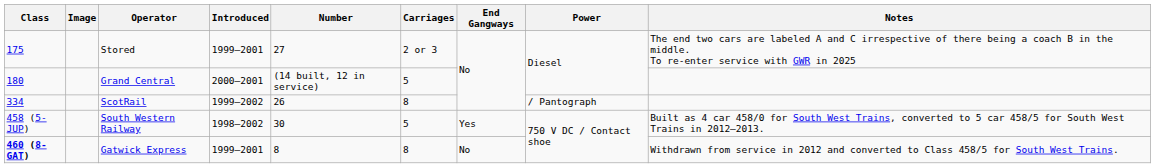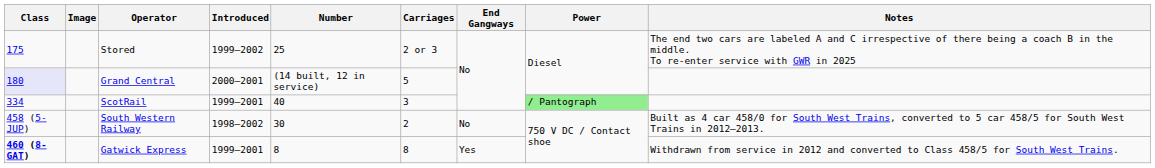Stored | Introduced: 1999–2001 -> 1999–2002
Stored | Number: 27 -> 25
Grand Central | Class: no background -> lavender background
ScotRail | Introduced: 1999–2002 -> 1999–2001
ScotRail | Number: 26 -> 40
ScotRail | Carriages: 8 -> 3
ScotRail | Power: no background -> lightgreen background
South Western Railway | Carriages: 5 -> 2
South Western Railway | End Gangways: Yes -> No
Gatwick Express | End Gangways: No -> Yes
